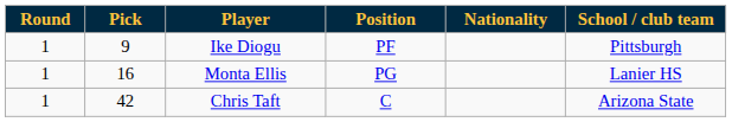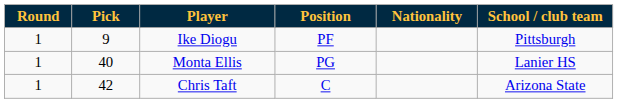Monta Ellis | Pick: 16 -> 40
